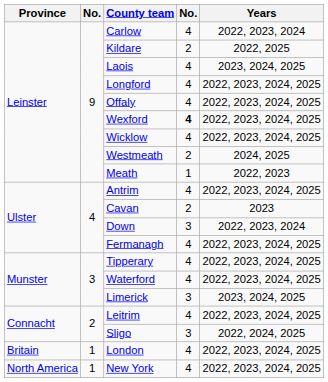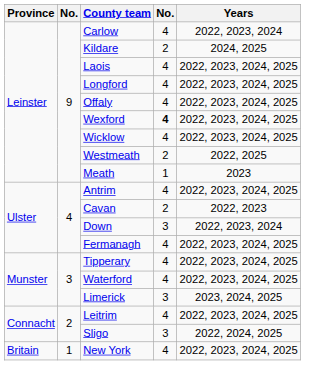Kildare | Years: 2022, 2025 -> 2024, 2025
Laois | Years: 2023, 2024, 2025 -> 2022, 2023, 2024, 2025
Westmeath | Years: 2024, 2025 -> 2022, 2025
Meath | Years: 2022, 2023 -> 2023
Cavan | Years: 2023 -> 2022, 2023
- row: Britain | 1 | London | 4 | 2022, 2023, 2024, 2025
New York | Province: North America -> Britain
